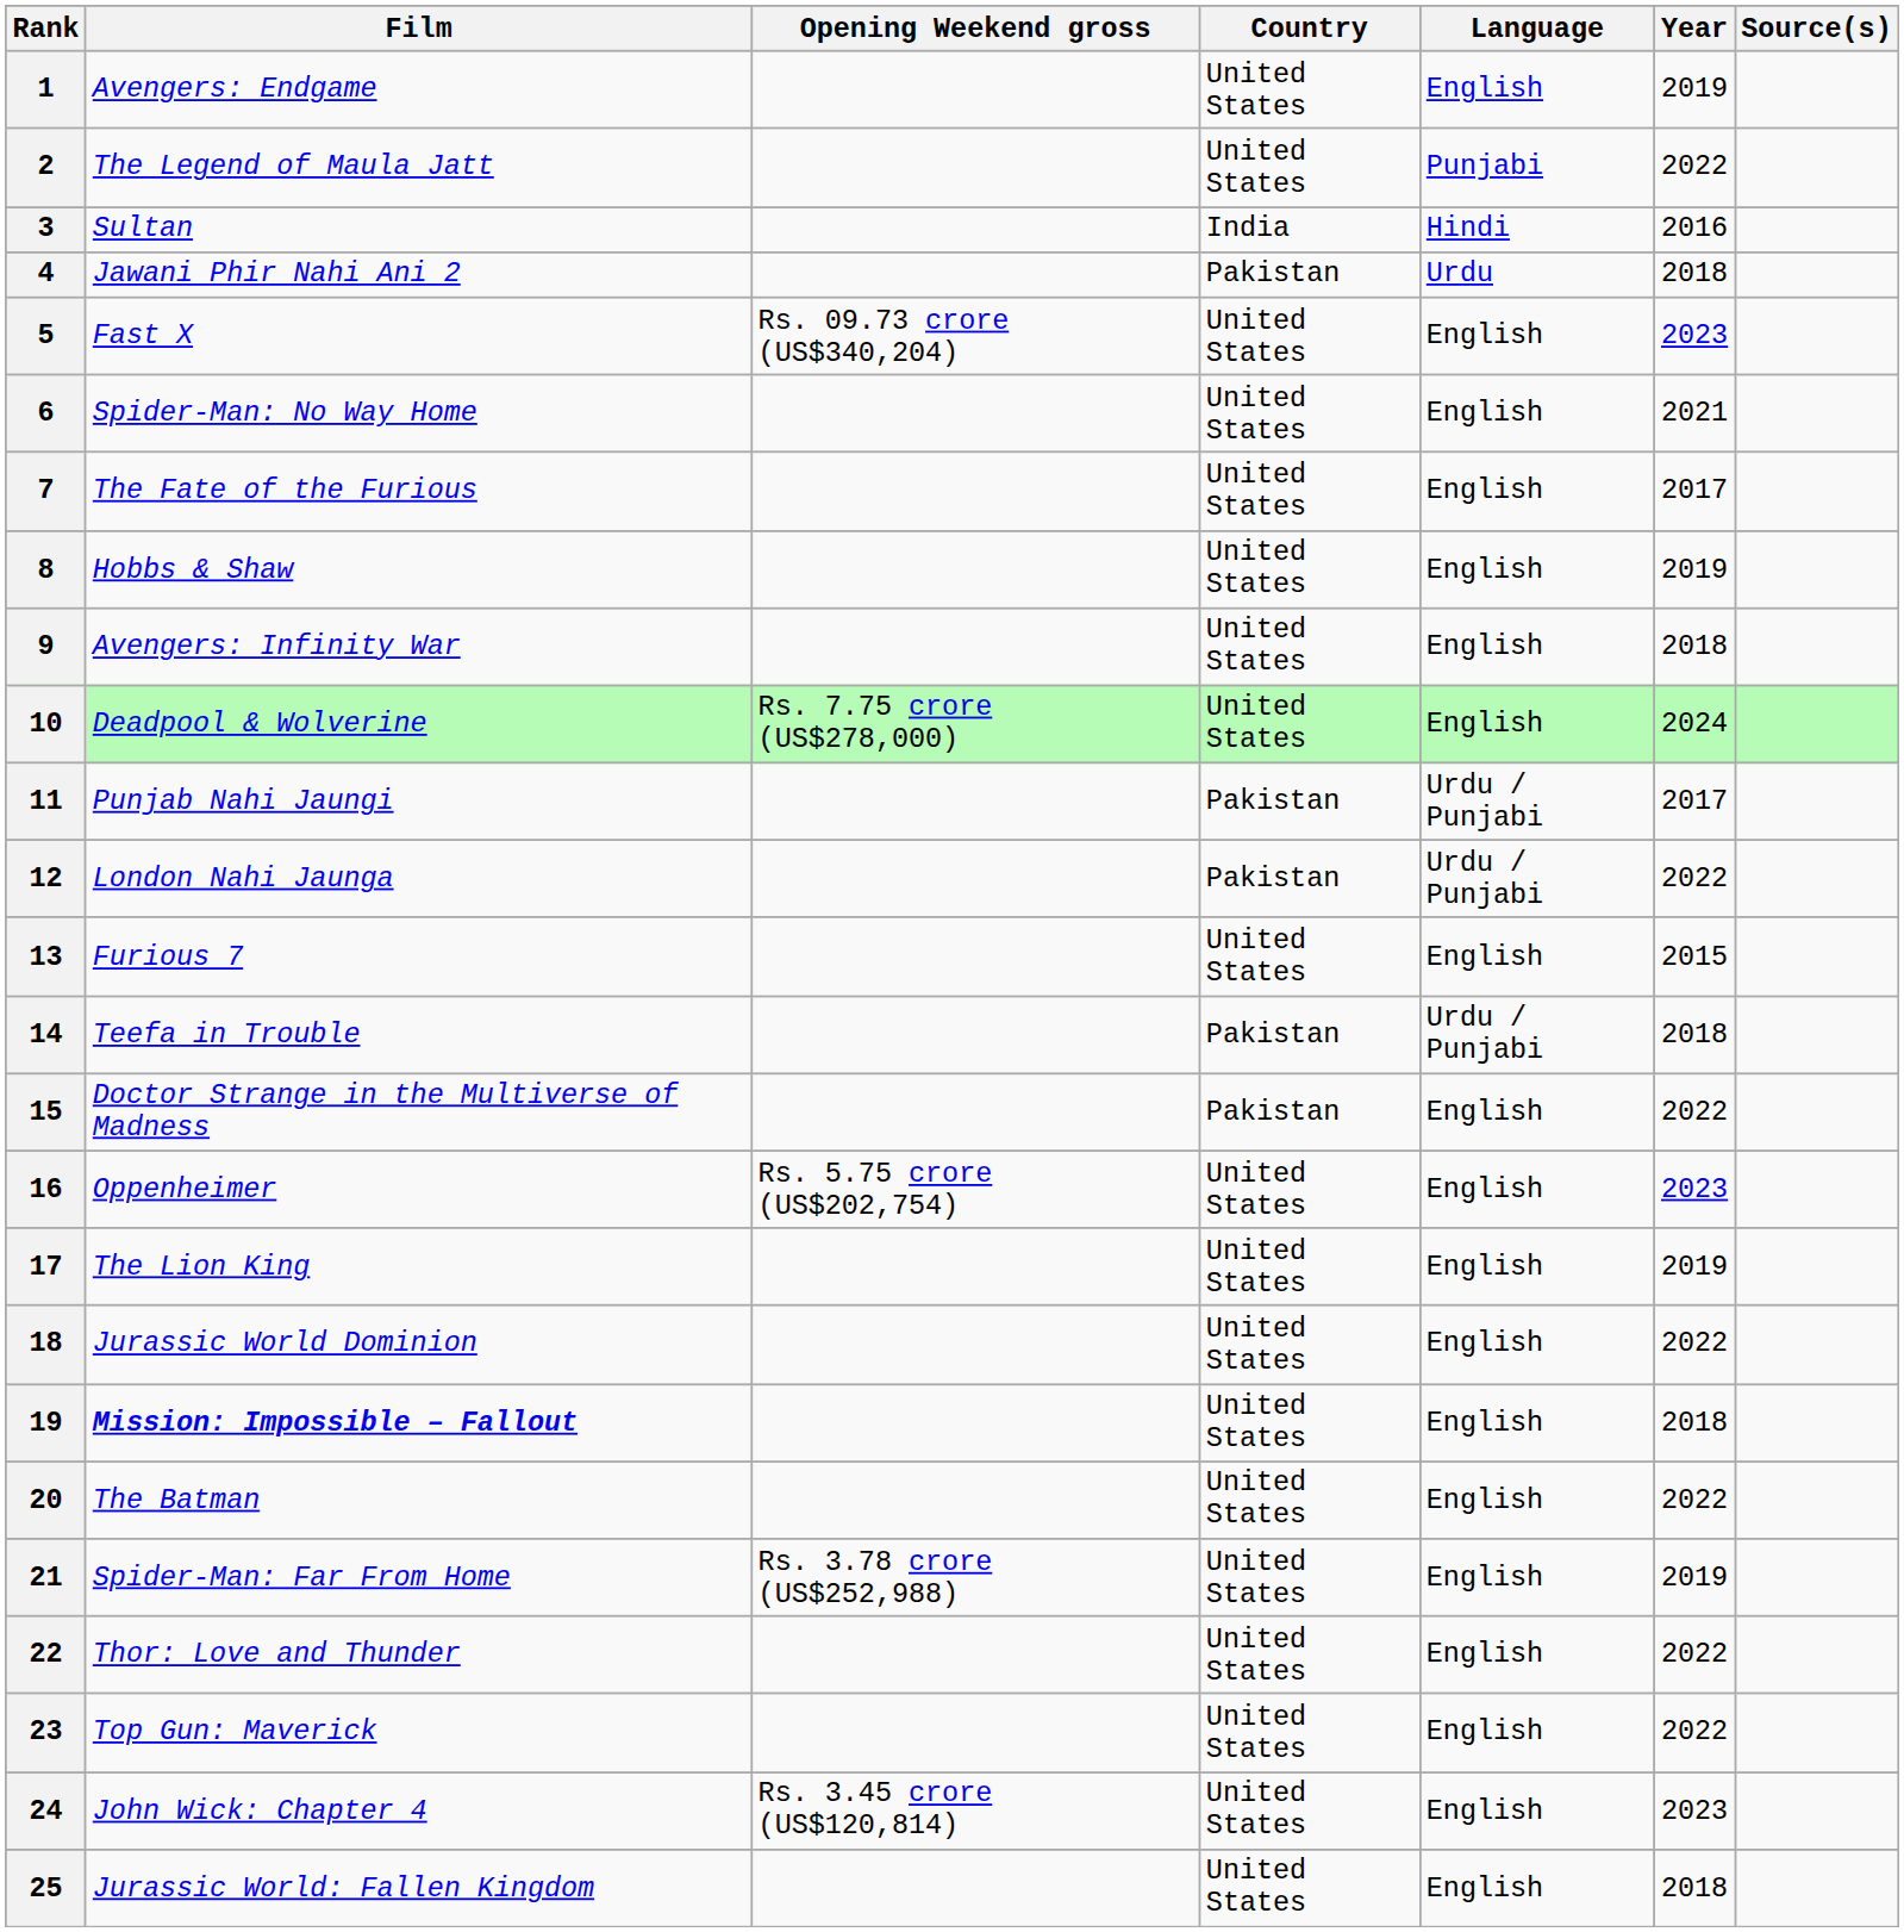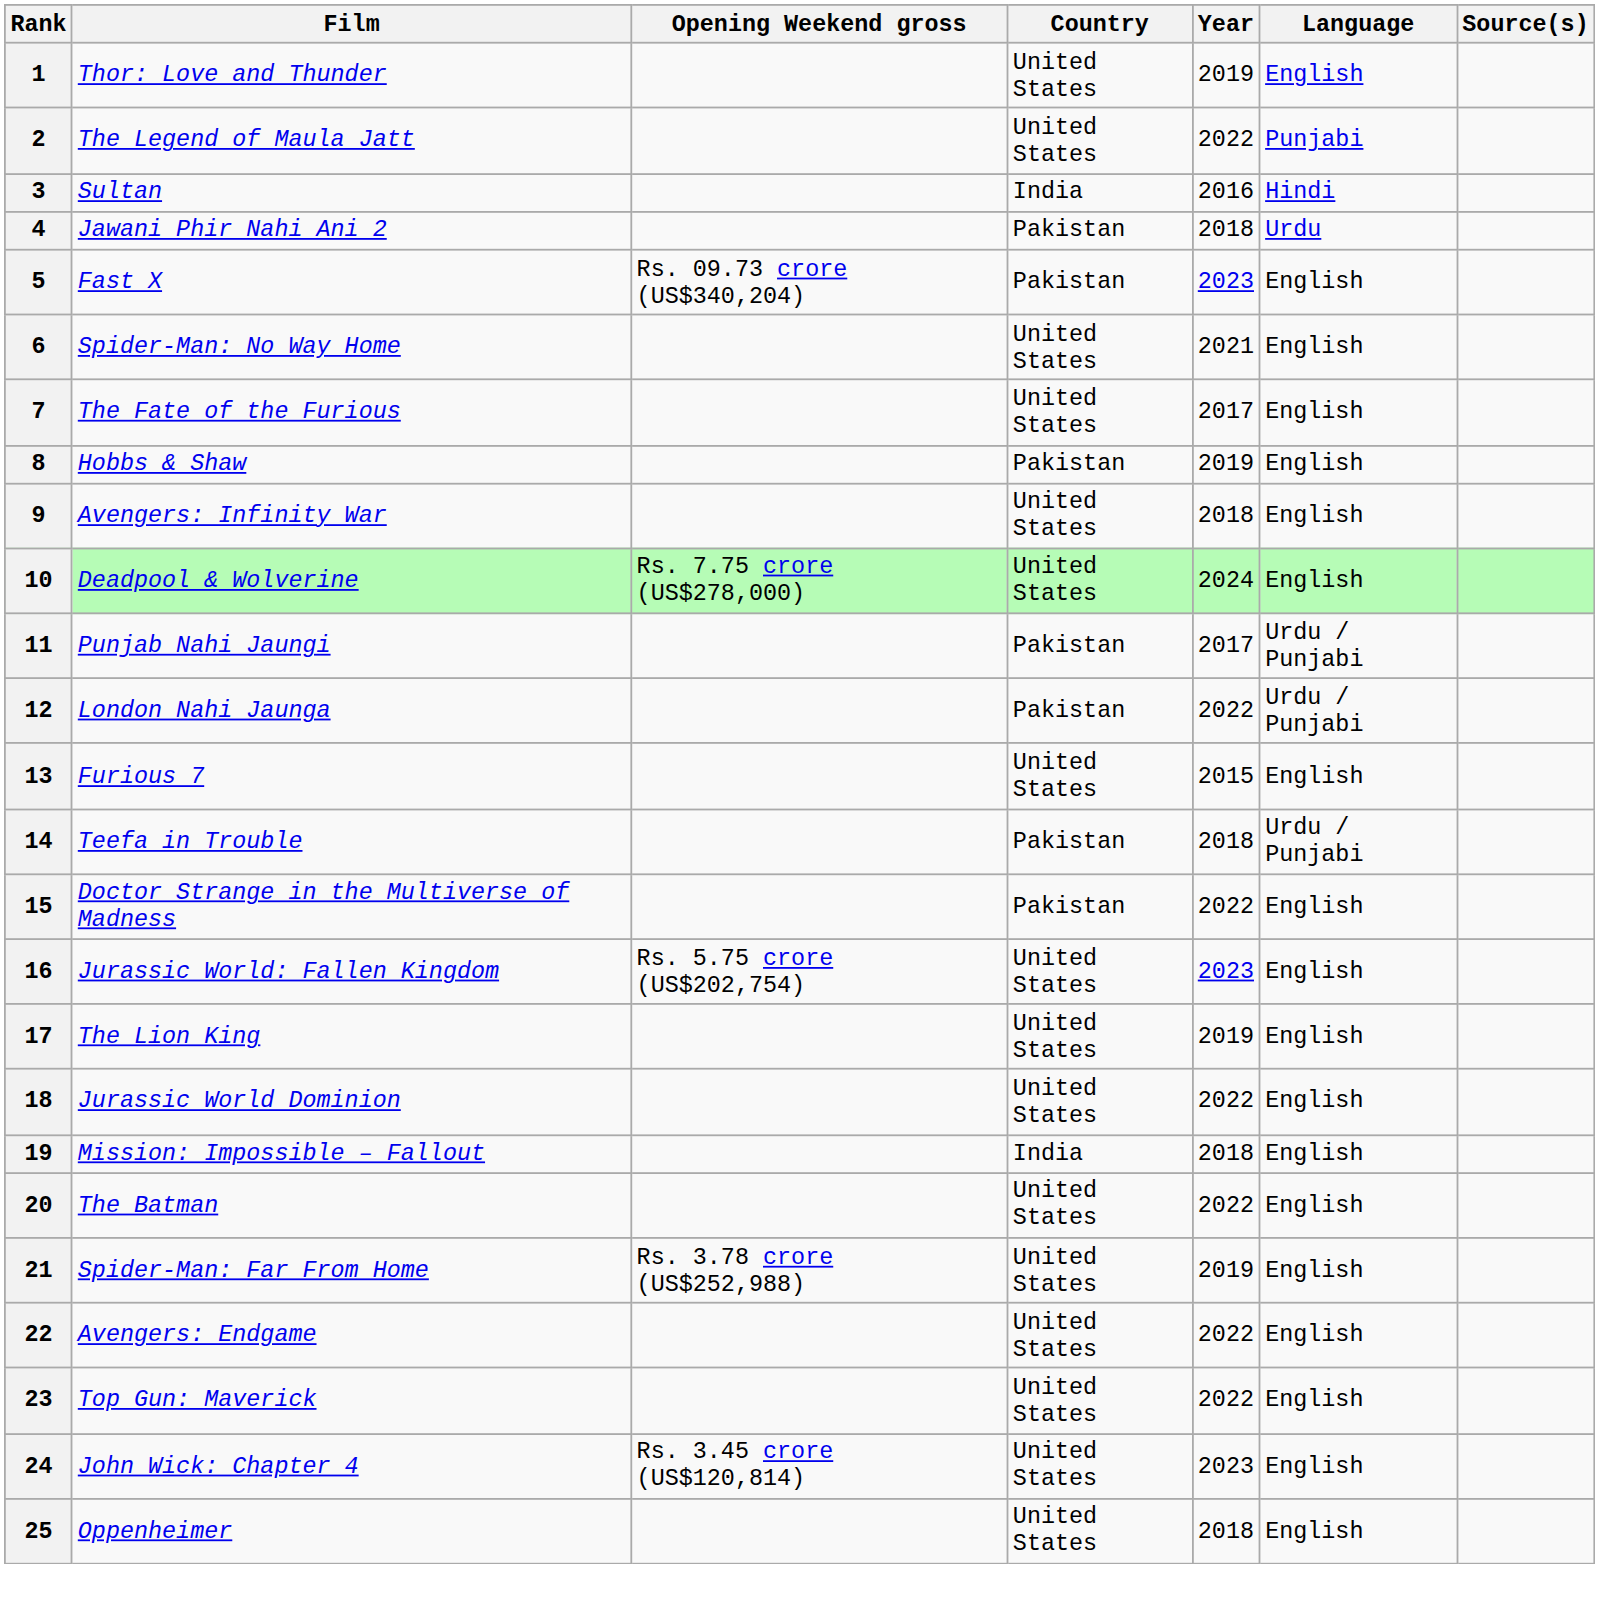columns swapped: Language <-> Year
1 | Film: Avengers: Endgame -> Thor: Love and Thunder
5 | Country: United States -> Pakistan
8 | Country: United States -> Pakistan
16 | Film: Oppenheimer -> Jurassic World: Fallen Kingdom
19 | Film: bold -> normal
19 | Country: United States -> India
22 | Film: Thor: Love and Thunder -> Avengers: Endgame
25 | Film: Jurassic World: Fallen Kingdom -> Oppenheimer
